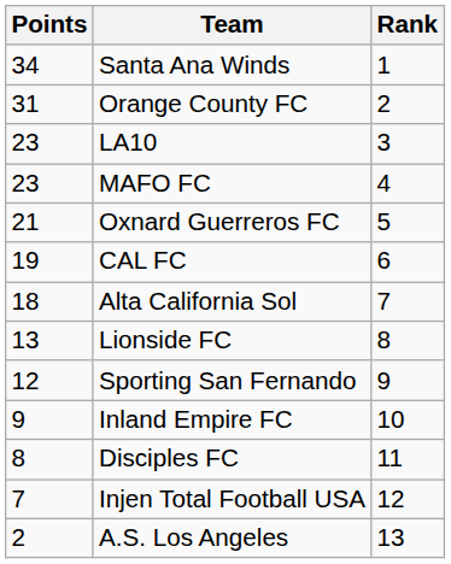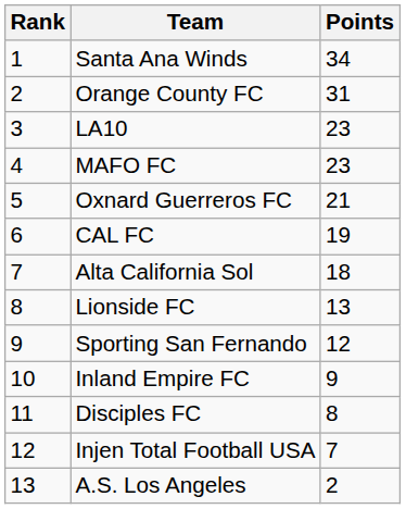columns swapped: Rank <-> Points
